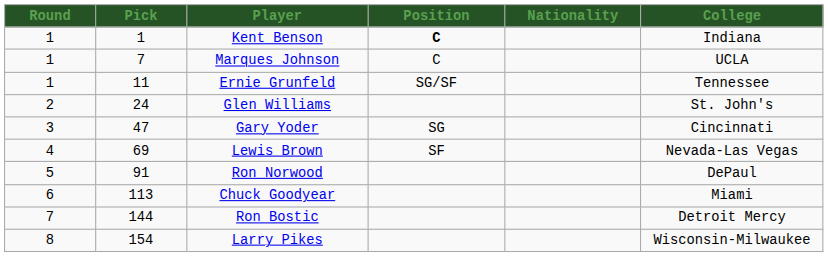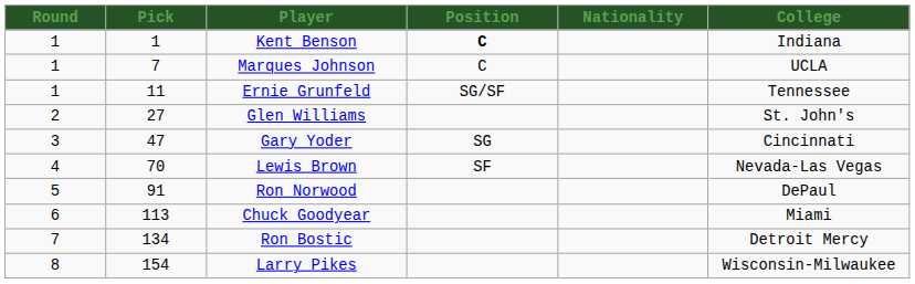Glen Williams | Pick: 24 -> 27
Lewis Brown | Pick: 69 -> 70
Ron Bostic | Pick: 144 -> 134
